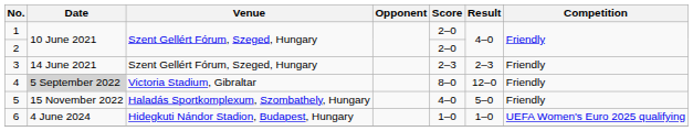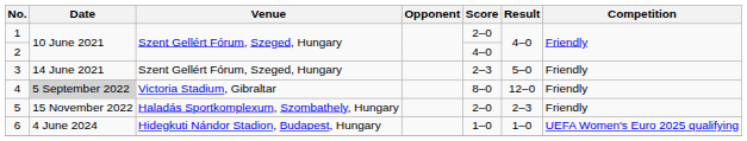2 | Score: 2–0 -> 4–0
3 | Result: 2–3 -> 5–0
5 | Score: 4–0 -> 2–0
5 | Result: 5–0 -> 2–3
